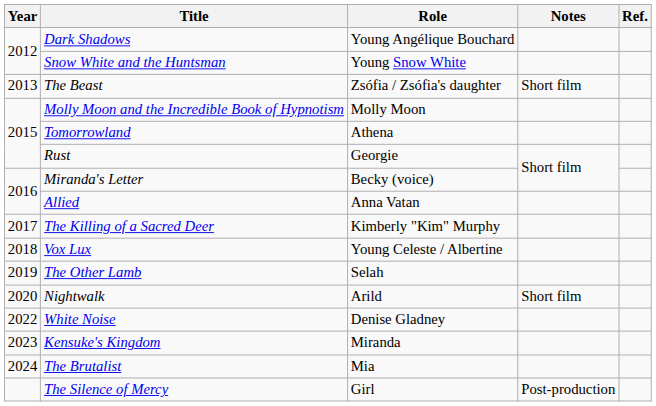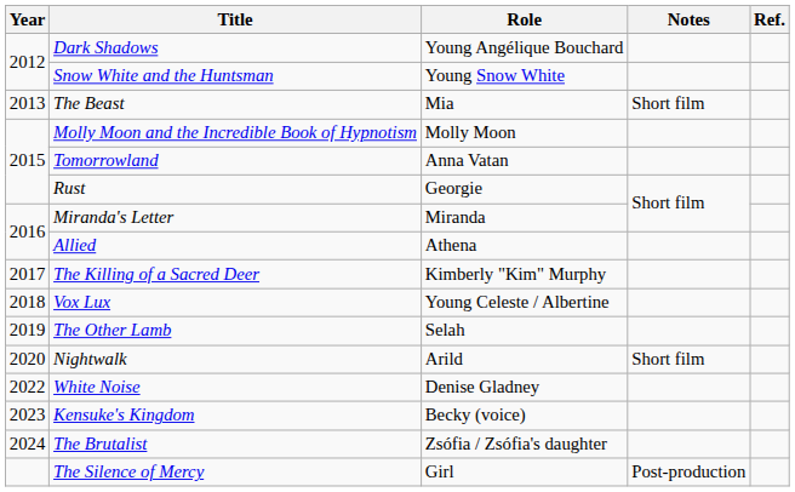The Beast | Role: Zsófia / Zsófia's daughter -> Mia
Tomorrowland | Role: Athena -> Anna Vatan
Miranda's Letter | Role: Becky (voice) -> Miranda
Allied | Role: Anna Vatan -> Athena
Kensuke's Kingdom | Role: Miranda -> Becky (voice)
The Brutalist | Role: Mia -> Zsófia / Zsófia's daughter
